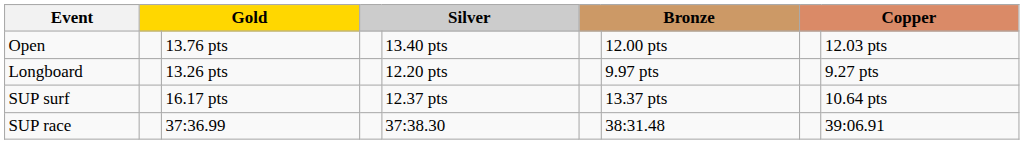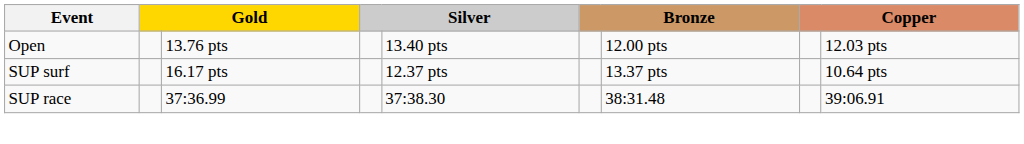- row: Longboard | 13.26 pts | 12.20 pts | 9.97 pts | 9.27 pts
